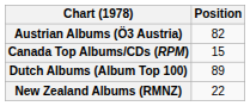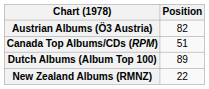Canada Top Albums/CDs (RPM) | Position: 15 -> 51
